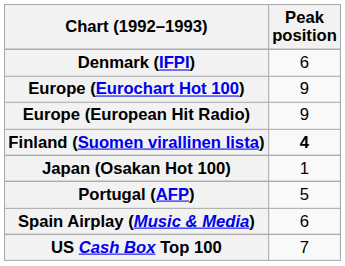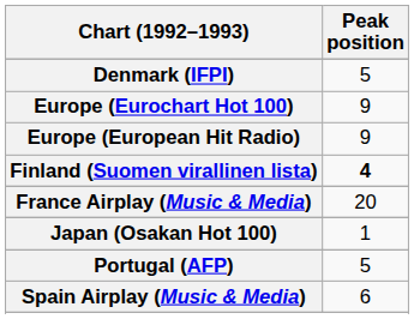Denmark (IFPI) | Peak position: 6 -> 5
+ row: France Airplay (Music & Media) | 20
- row: US Cash Box Top 100 | 7
